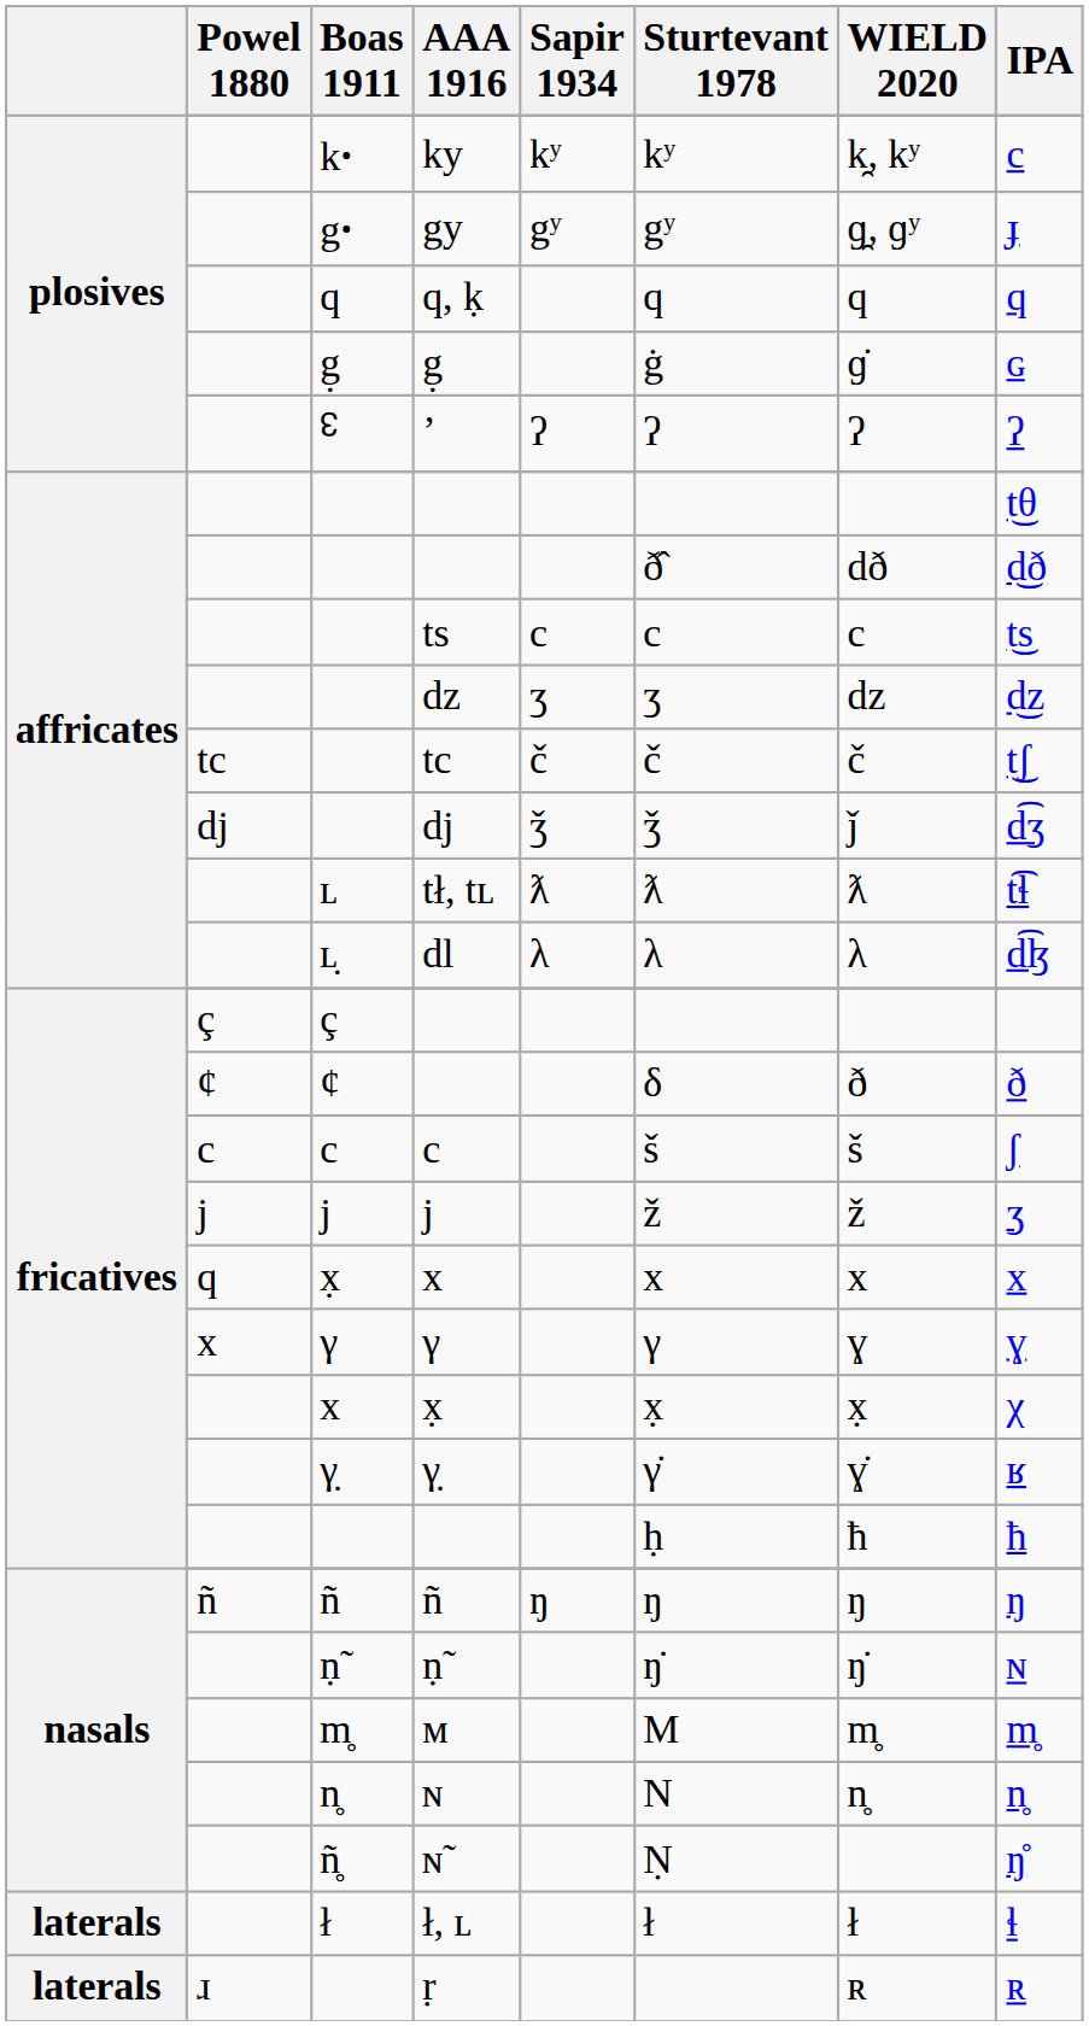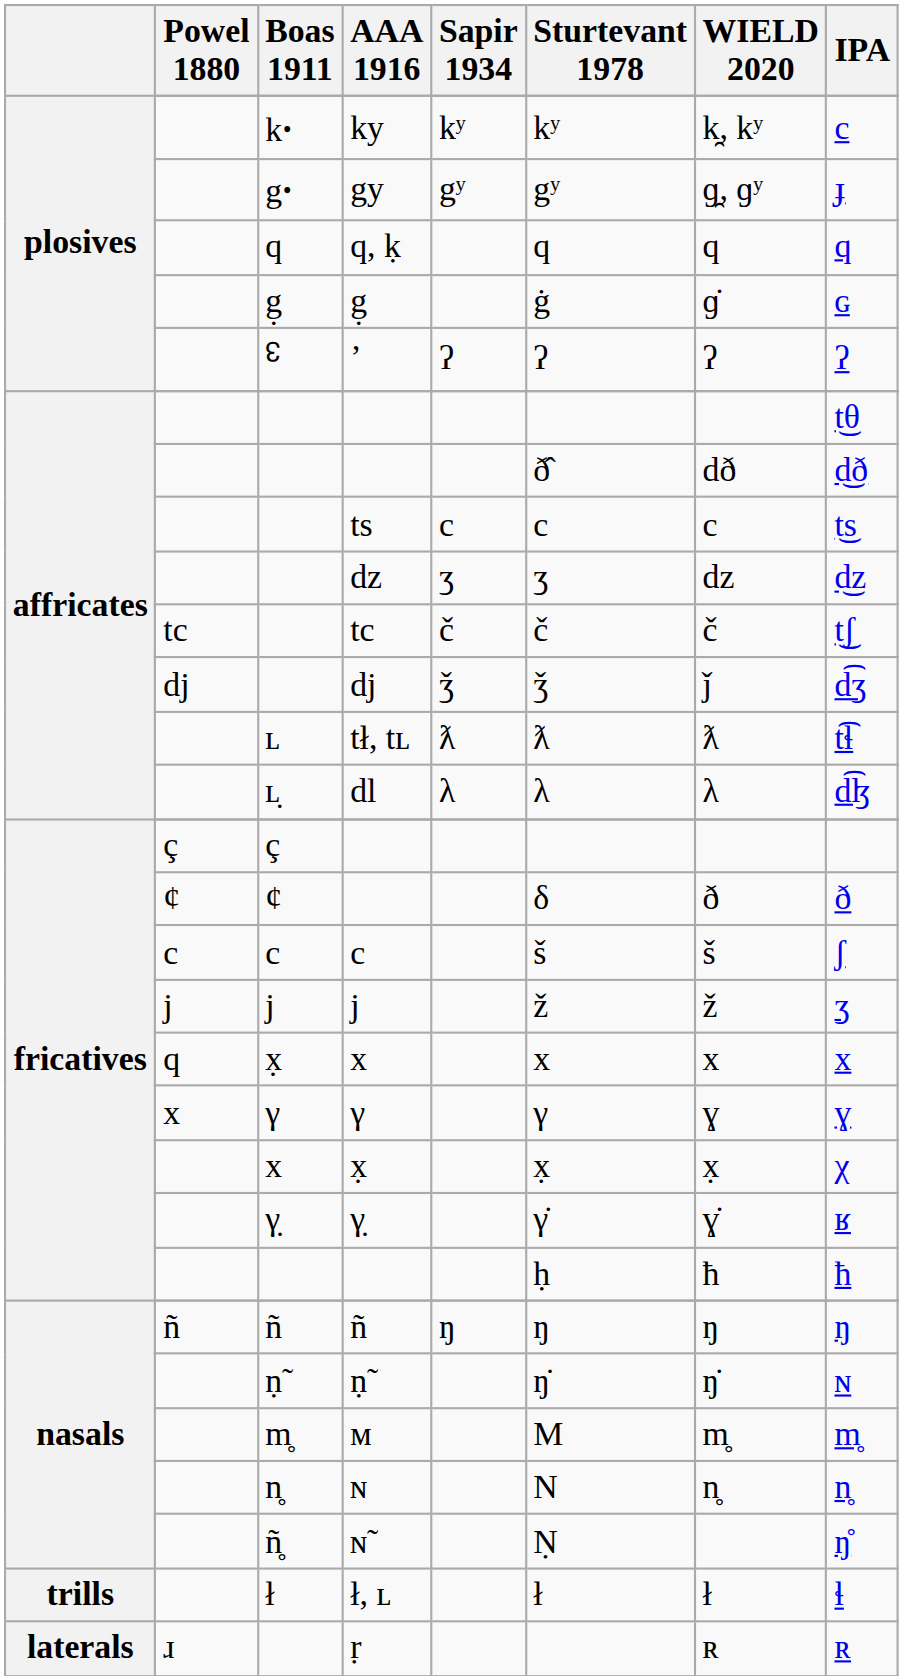ł, ʟ | plosives: laterals -> trills
